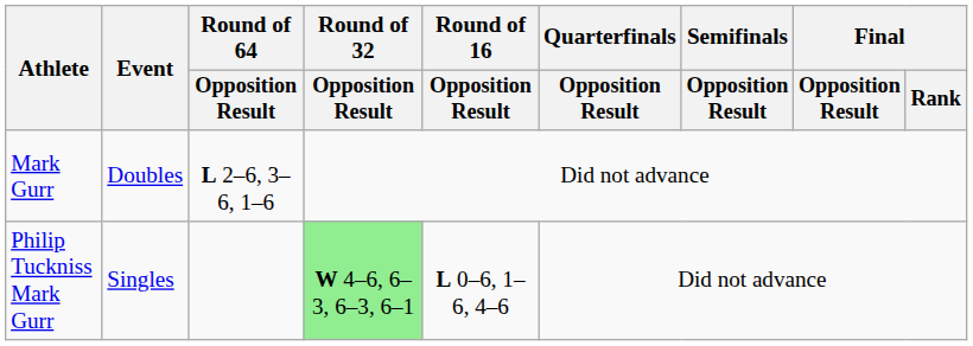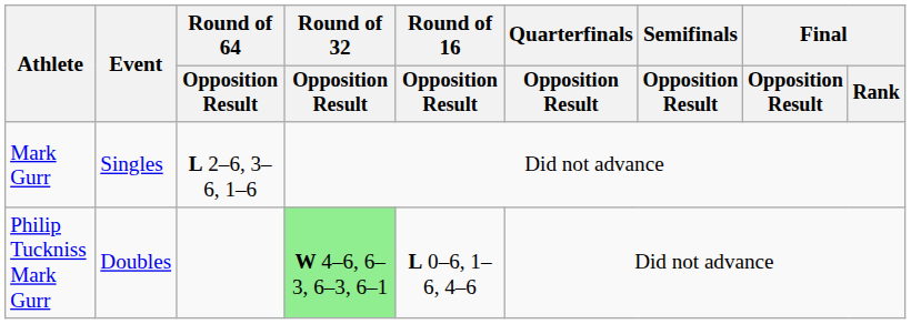Mark Gurr | Event: Doubles -> Singles
Philip Tuckniss Mark Gurr | Event: Singles -> Doubles
